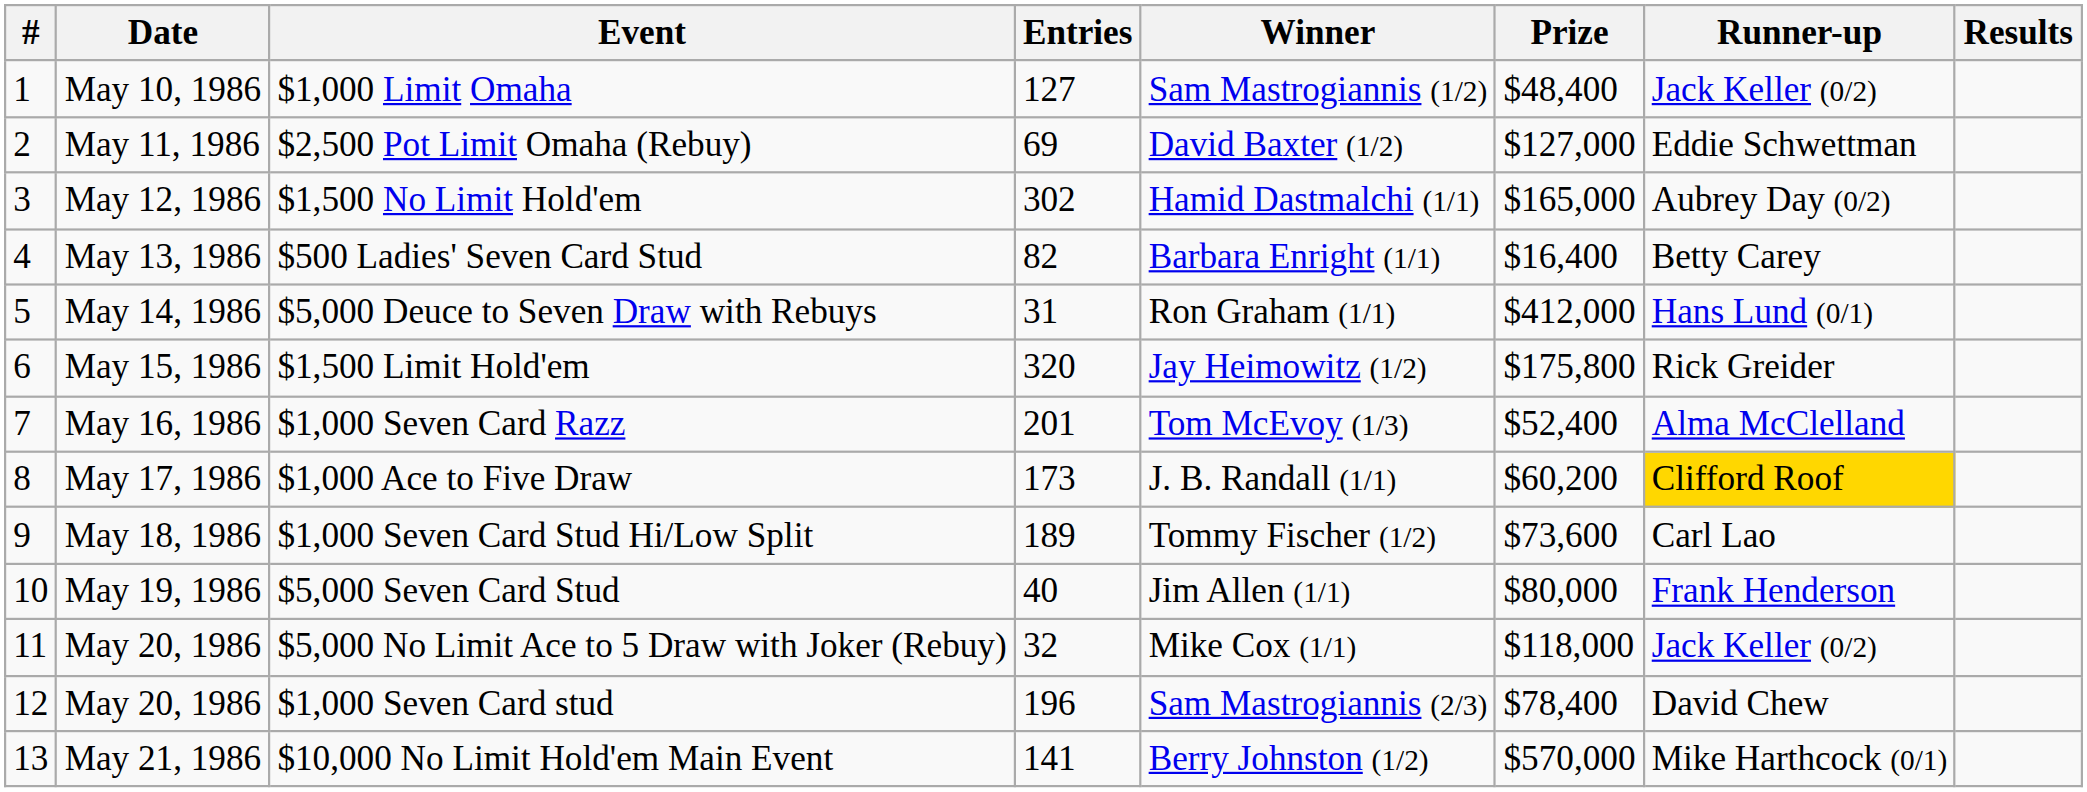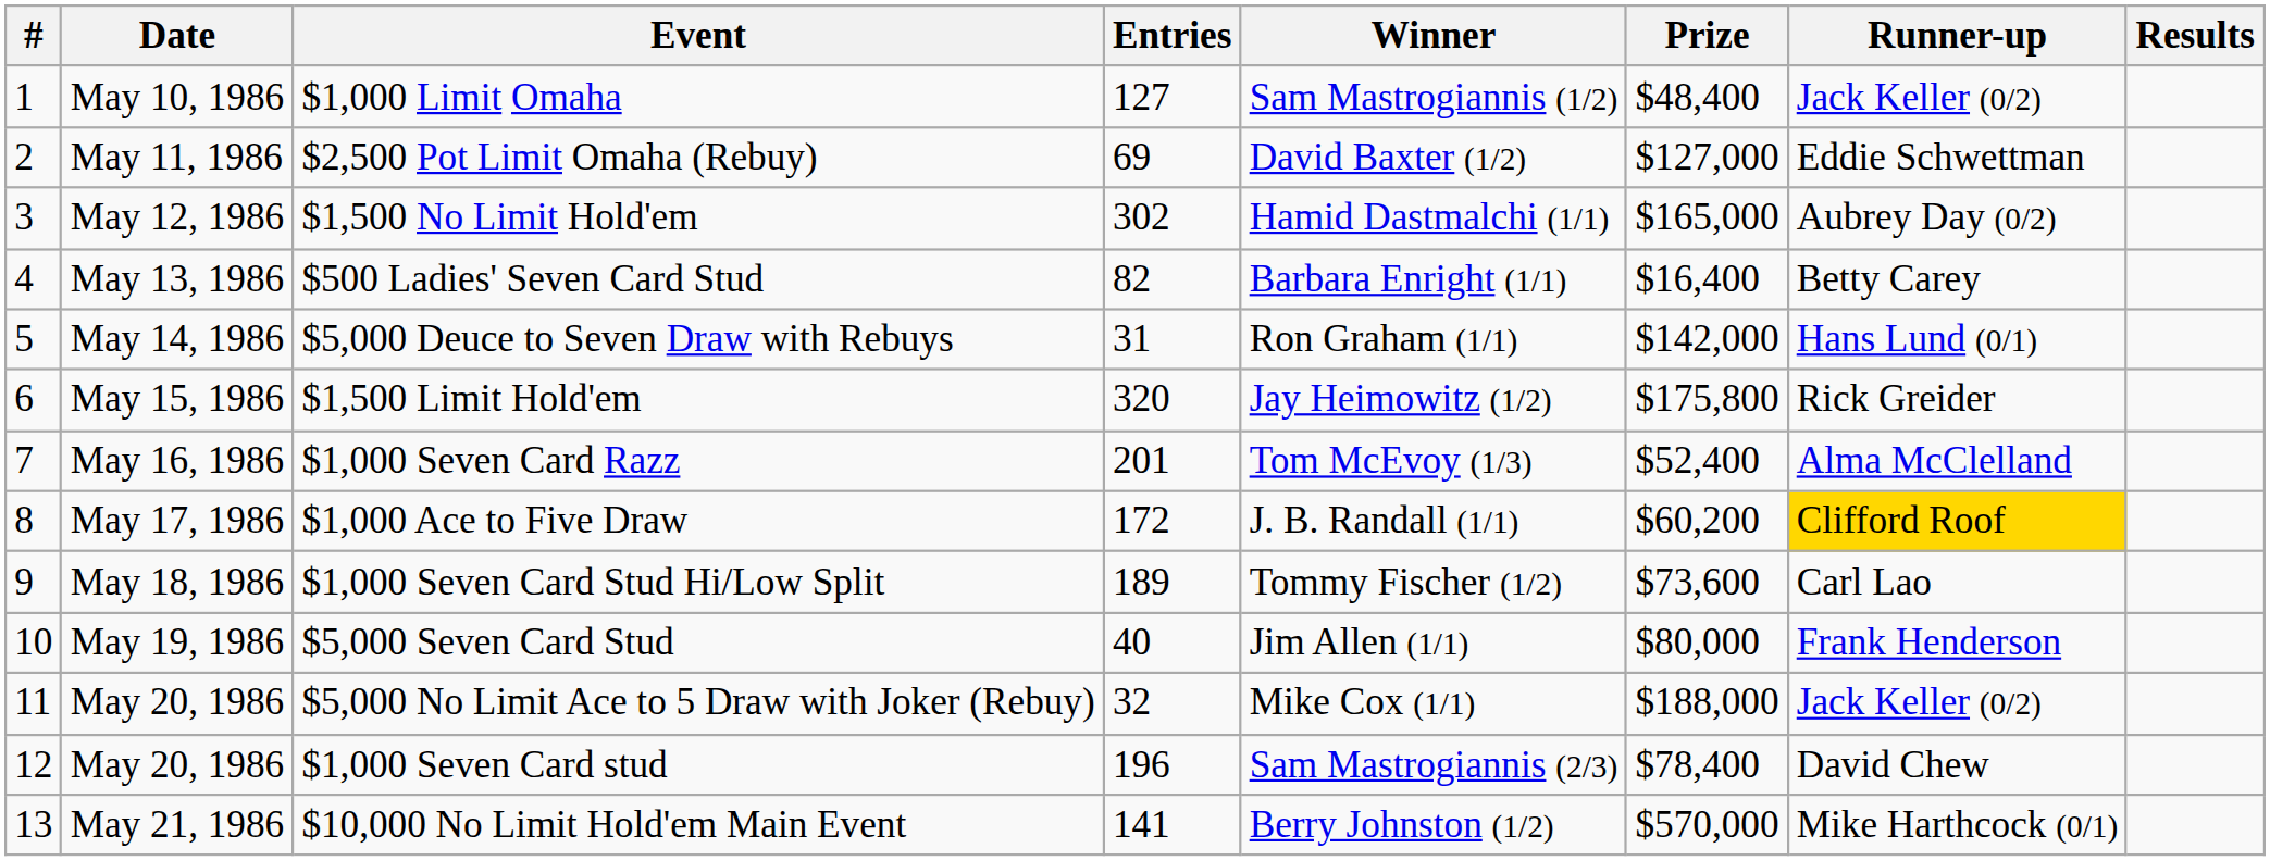$5,000 Deuce to Seven Draw with Rebuys | Prize: $412,000 -> $142,000
$1,000 Ace to Five Draw | Entries: 173 -> 172
$5,000 No Limit Ace to 5 Draw with Joker (Rebuy) | Prize: $118,000 -> $188,000
